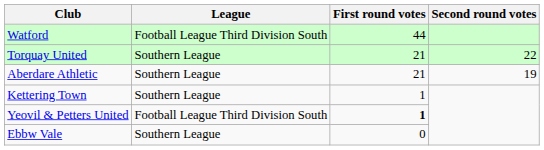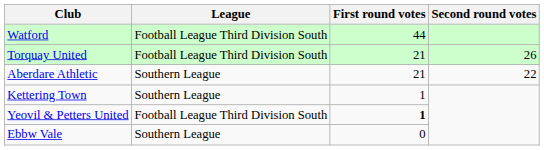Torquay United | League: Southern League -> Football League Third Division South
Torquay United | Second round votes: 22 -> 26
Aberdare Athletic | Second round votes: 19 -> 22
